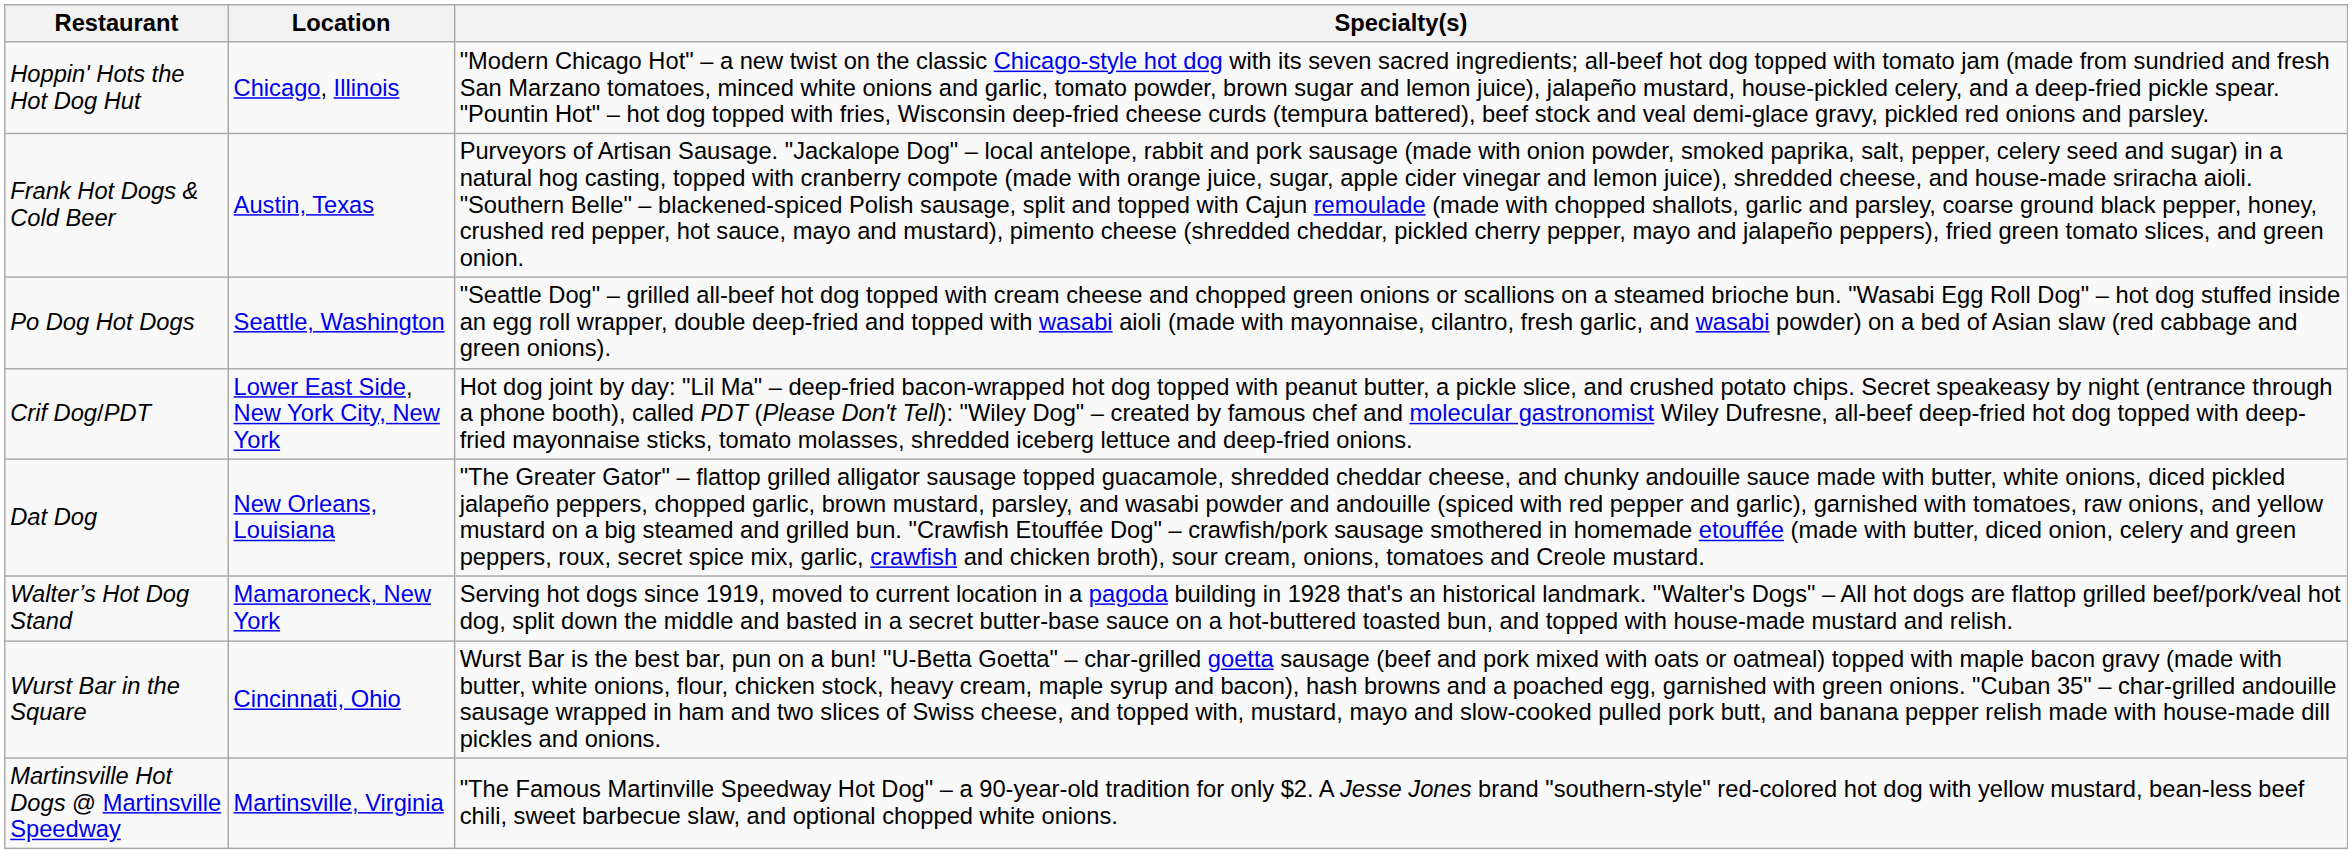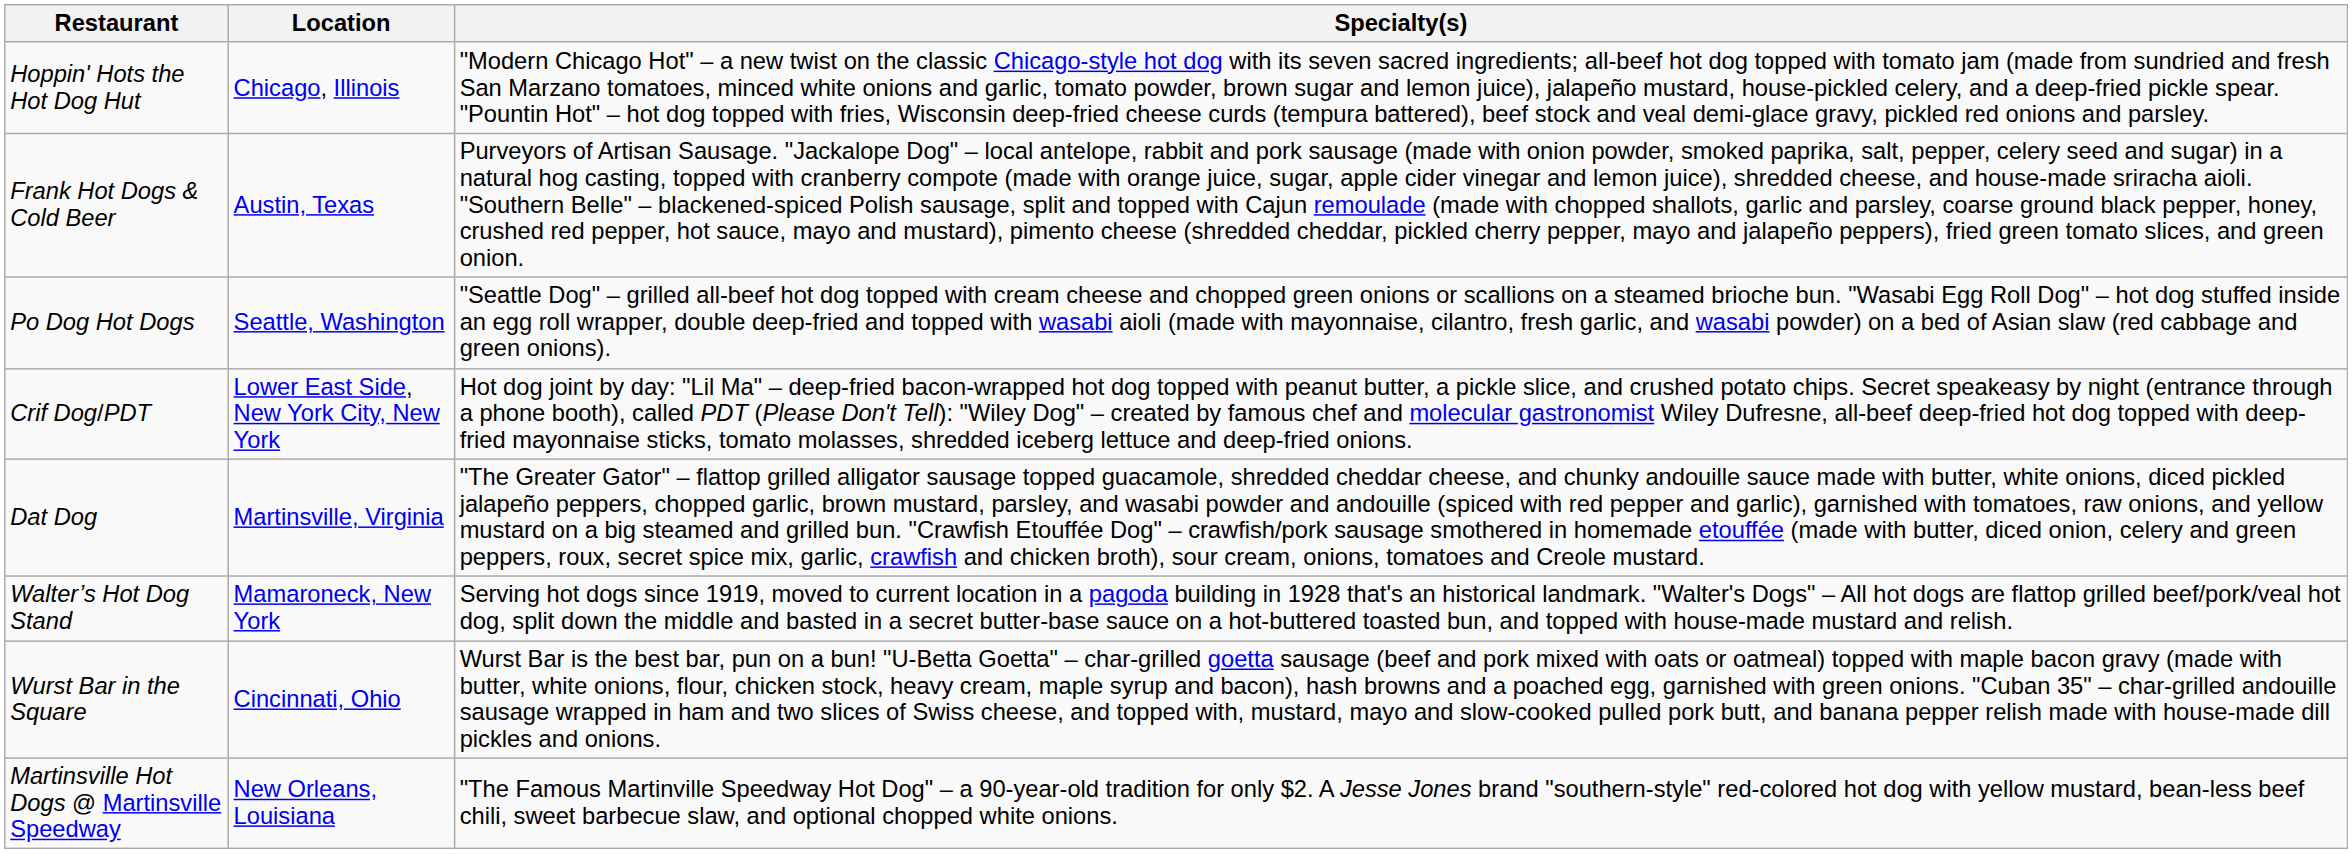Dat Dog | Location: New Orleans, Louisiana -> Martinsville, Virginia
Martinsville Hot Dogs @ Martinsville Speedway | Location: Martinsville, Virginia -> New Orleans, Louisiana
